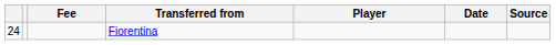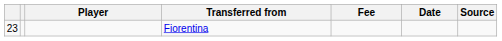columns swapped: Player <-> Fee
Fiorentina | column 1: 24 -> 23
